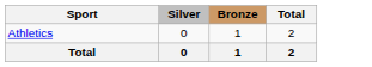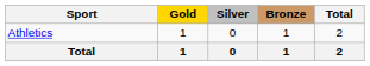+ column: Gold | 1 | 1
